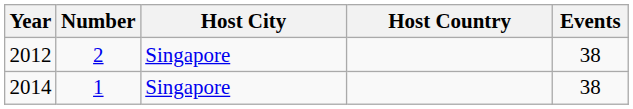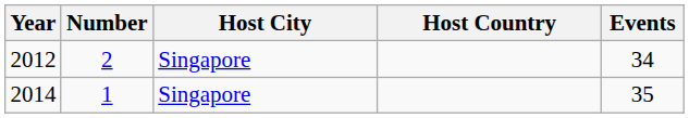2012 | Events: 38 -> 34
2014 | Events: 38 -> 35
